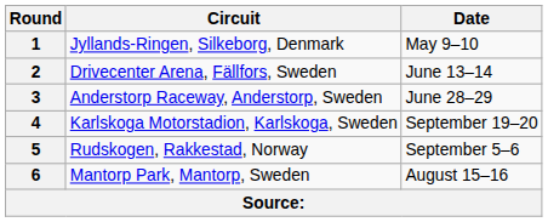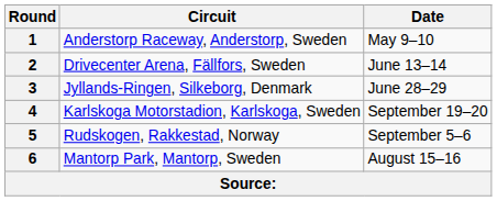1 | Circuit: Jyllands-Ringen, Silkeborg, Denmark -> Anderstorp Raceway, Anderstorp, Sweden
3 | Circuit: Anderstorp Raceway, Anderstorp, Sweden -> Jyllands-Ringen, Silkeborg, Denmark
